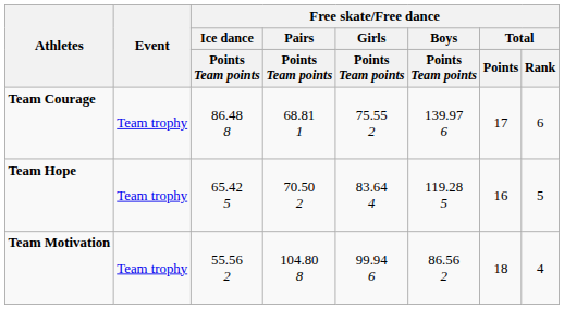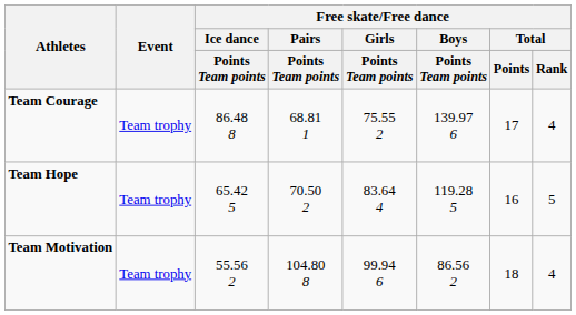Team Courage | Free skate/Free dance / Total / Rank: 6 -> 4
